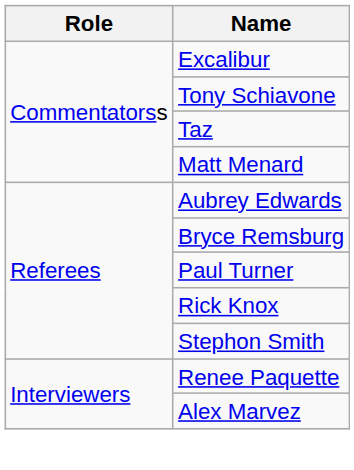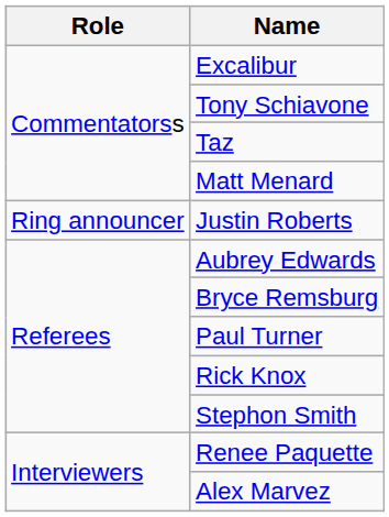+ row: Ring announcer | Justin Roberts
